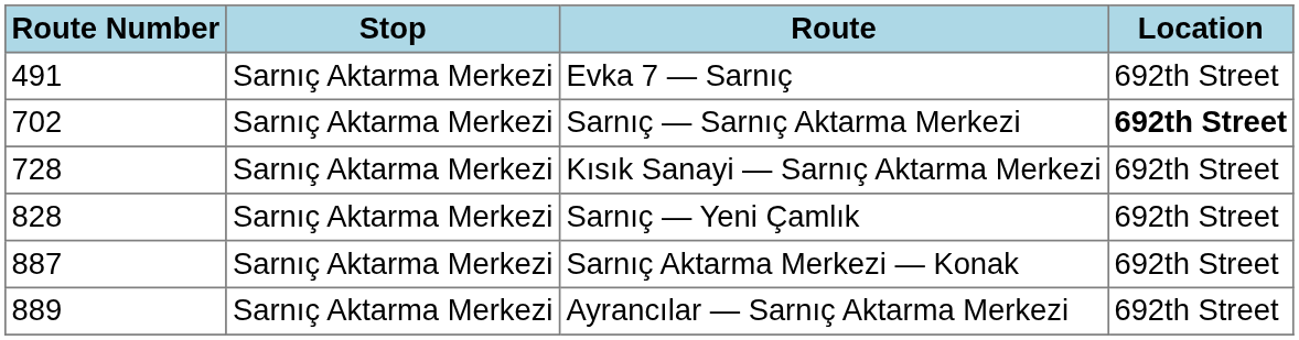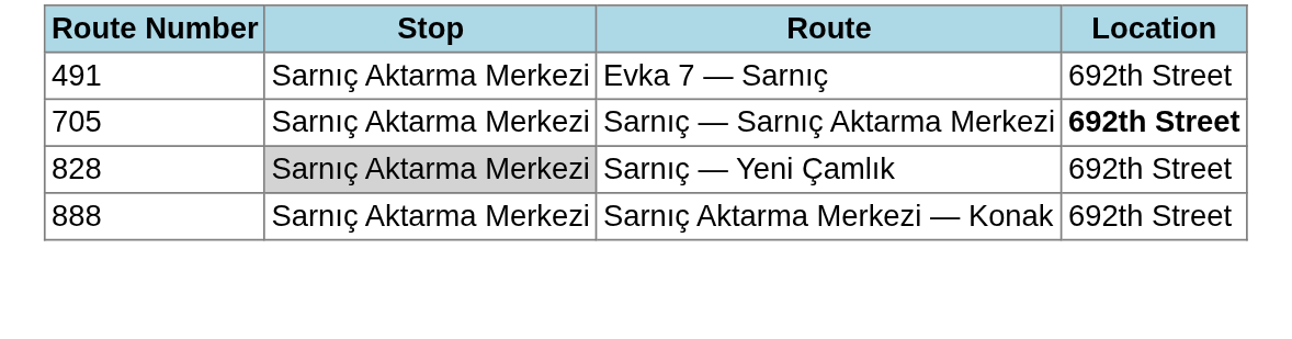Sarnıç — Sarnıç Aktarma Merkezi | Route Number: 702 -> 705
- row: 728 | Sarnıç Aktarma Merkezi | Kısık Sanayi — Sarnıç Aktarma Merkezi | 692th Street
Sarnıç — Yeni Çamlık | Stop: no background -> lightgrey background
Sarnıç Aktarma Merkezi — Konak | Route Number: 887 -> 888
- row: 889 | Sarnıç Aktarma Merkezi | Ayrancılar — Sarnıç Aktarma Merkezi | 692th Street
